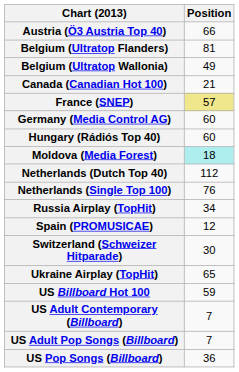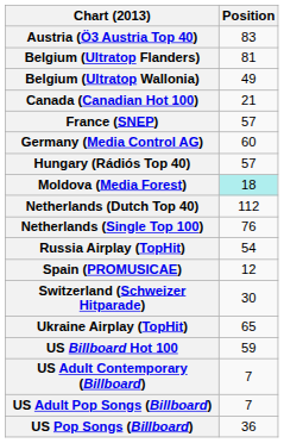Austria (Ö3 Austria Top 40) | Position: 66 -> 83
France (SNEP) | Position: khaki background -> no background
Hungary (Rádiós Top 40) | Position: 60 -> 57
Russia Airplay (TopHit) | Position: 34 -> 54
